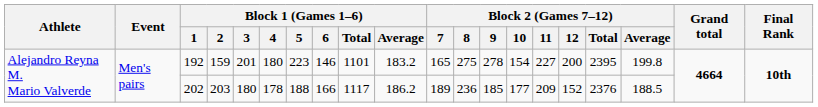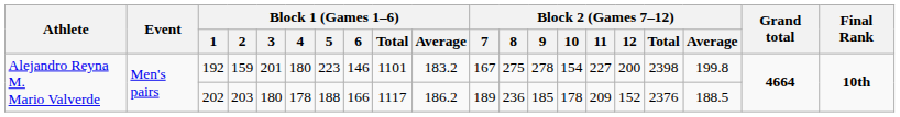192 | Block 2 (Games 7–12) / 7: 165 -> 167
192 | Block 2 (Games 7–12) / Total: 2395 -> 2398
202 | Block 2 (Games 7–12) / 10: 177 -> 178
